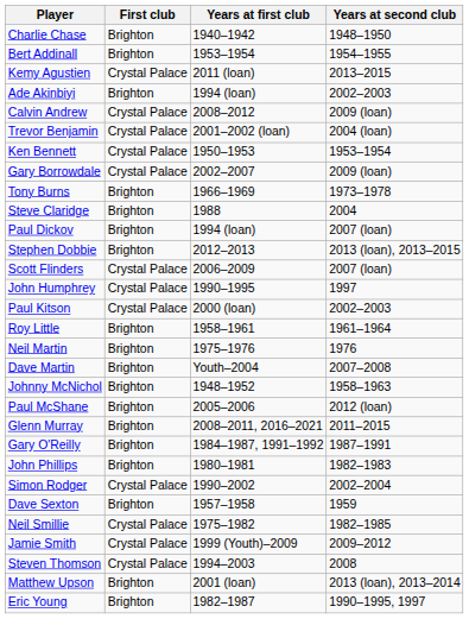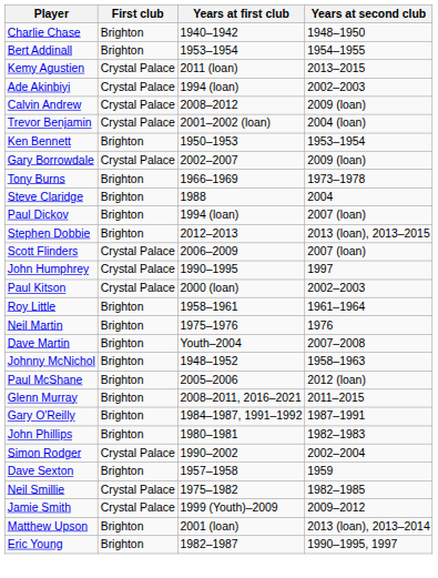Ade Akinbiyi | First club: Brighton -> Crystal Palace
Ken Bennett | First club: Crystal Palace -> Brighton
- row: Steven Thomson | Crystal Palace | 1994–2003 | 2008
